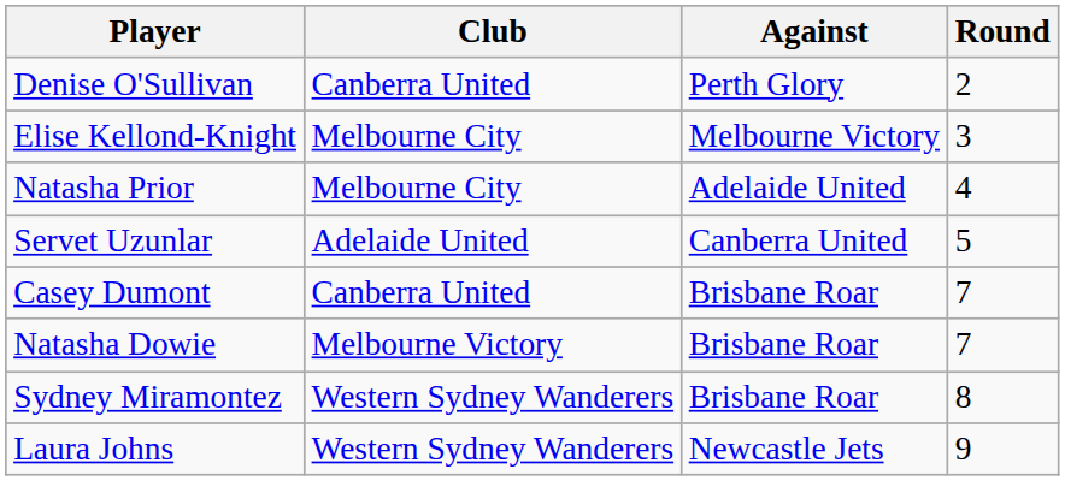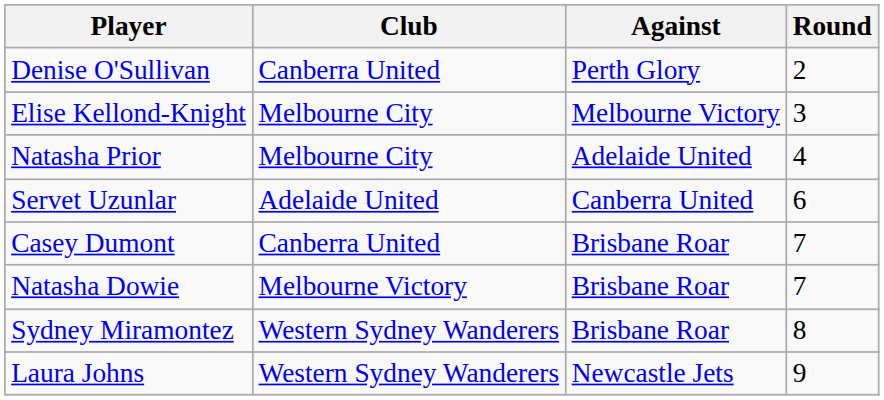Servet Uzunlar | Round: 5 -> 6
